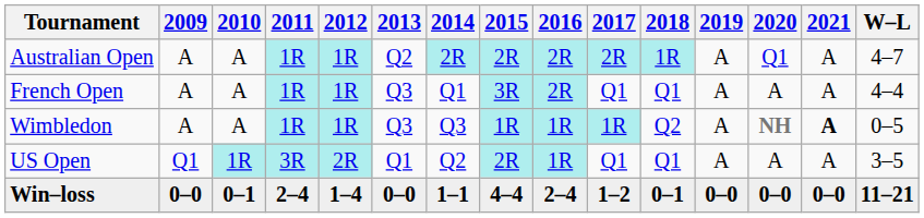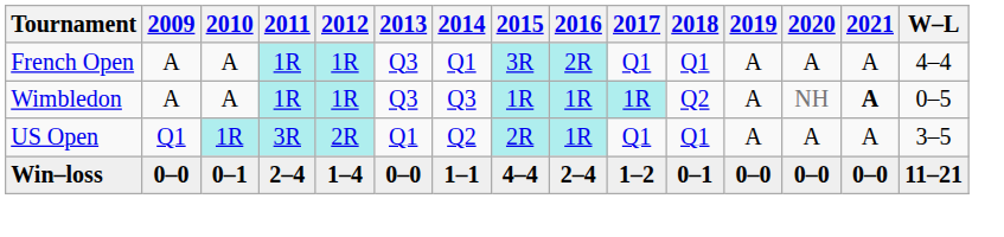- row: Australian Open | A | A | 1R | 1R | Q2 | 2R | 2R | 2R | 2R | 1R | A | Q1 | A | 4–7
Wimbledon | 2020: bold -> normal
